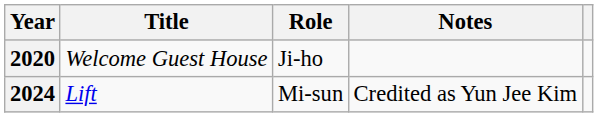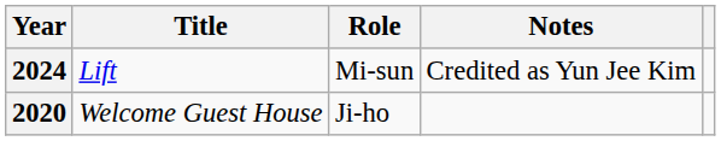rows swapped: 2020 <-> 2024
